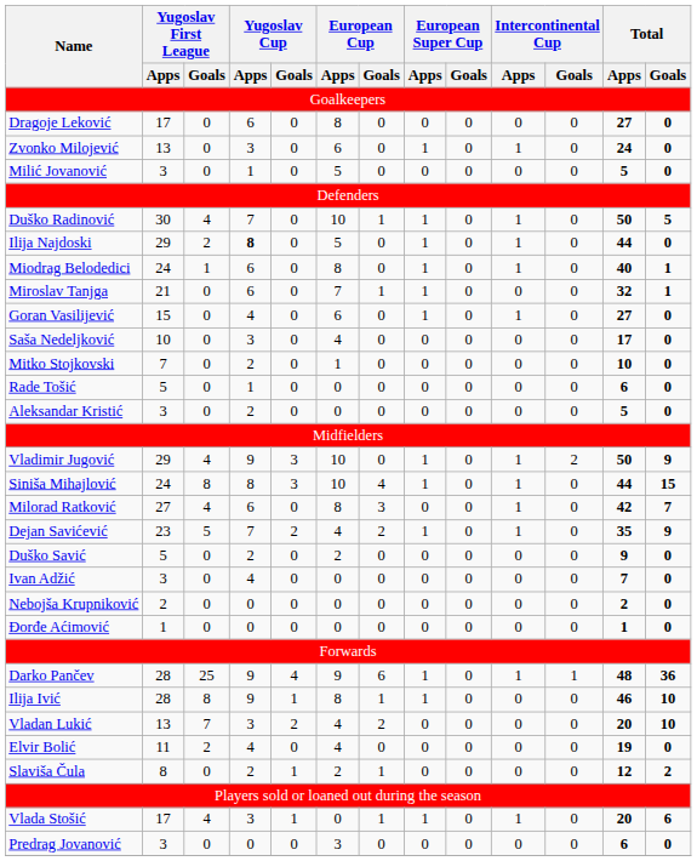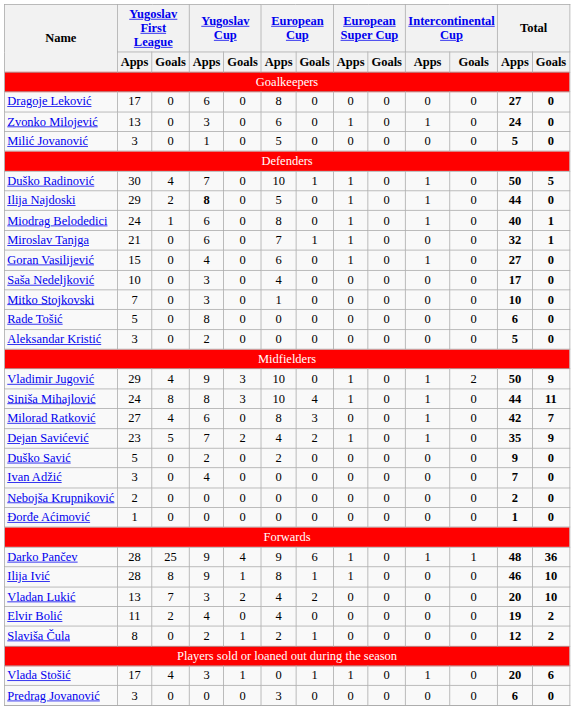Mitko Stojkovski | Yugoslav Cup / Apps: 2 -> 3
Rade Tošić | Yugoslav Cup / Apps: 1 -> 8
Siniša Mihajlović | Total / Goals: 15 -> 11
Elvir Bolić | Total / Goals: 0 -> 2
